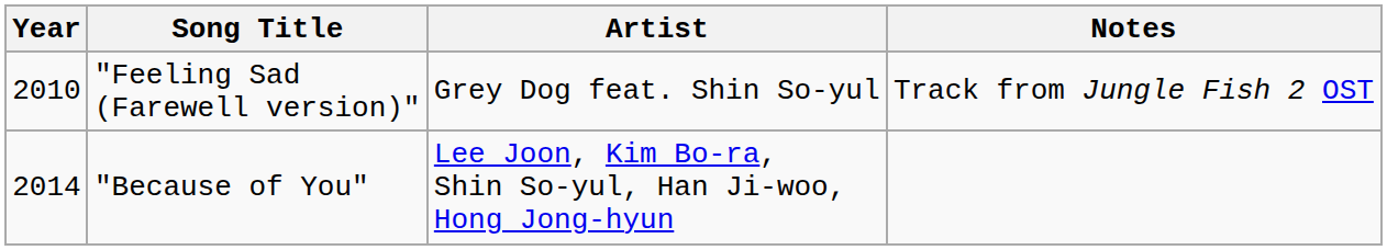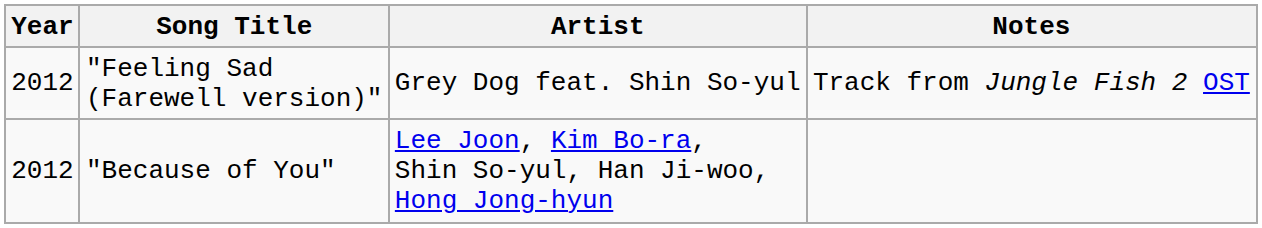"Feeling Sad (Farewell version)" | Year: 2010 -> 2012
"Because of You" | Year: 2014 -> 2012
